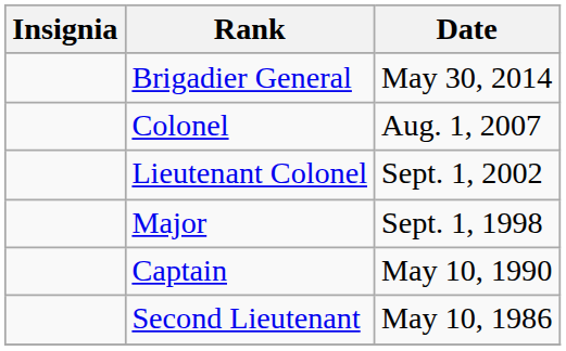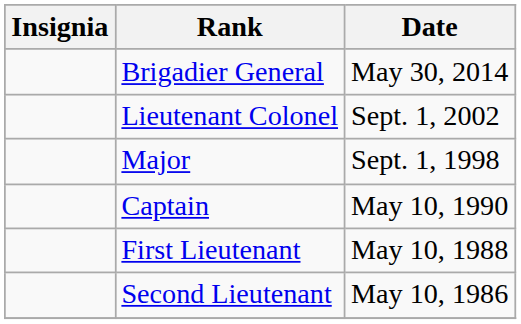- row: Colonel | Aug. 1, 2007
+ row: First Lieutenant | May 10, 1988
